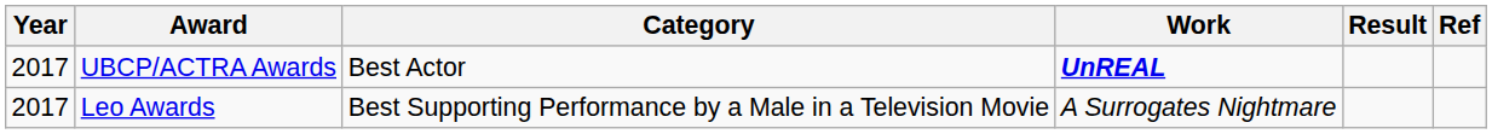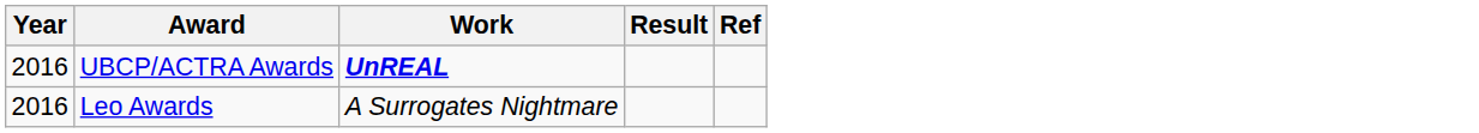- column: Category | Best Actor | Best Supporting Performance by a Male in a Television Movie
UBCP/ACTRA Awards | Year: 2017 -> 2016
Leo Awards | Year: 2017 -> 2016
